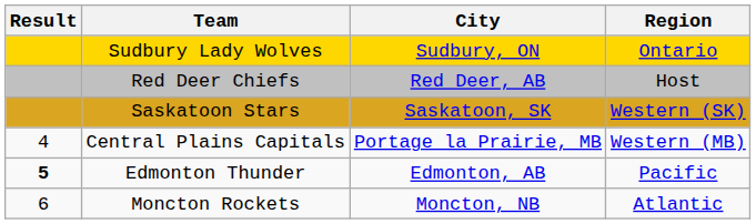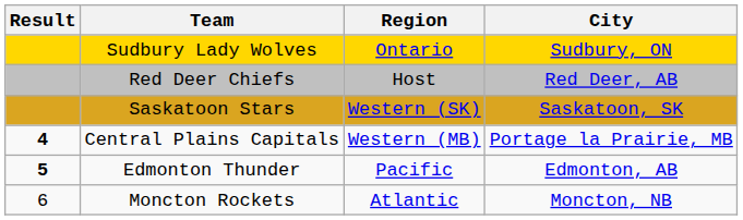columns swapped: Region <-> City
Central Plains Capitals | Result: normal -> bold
